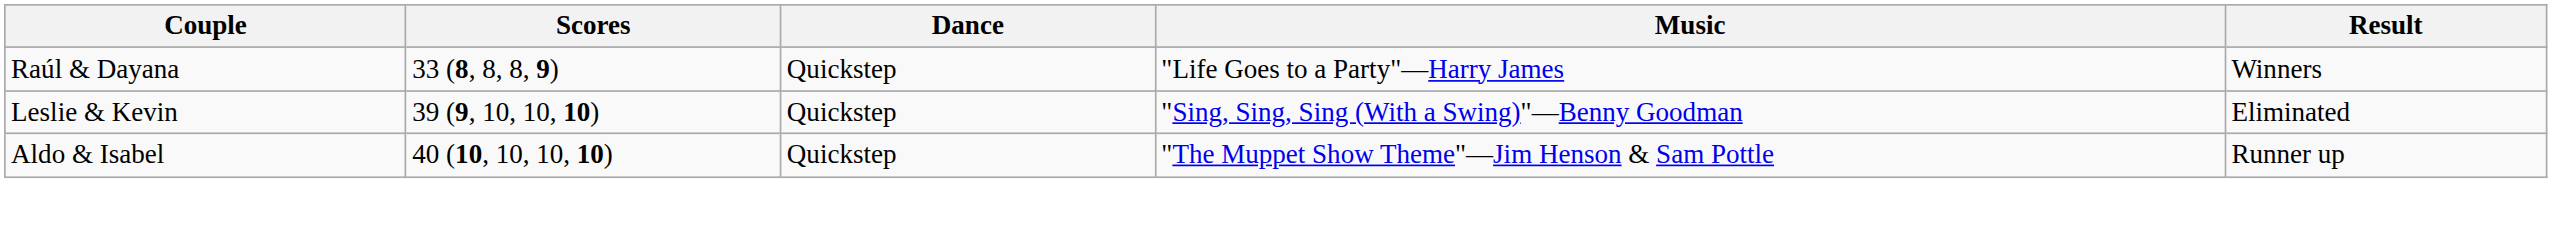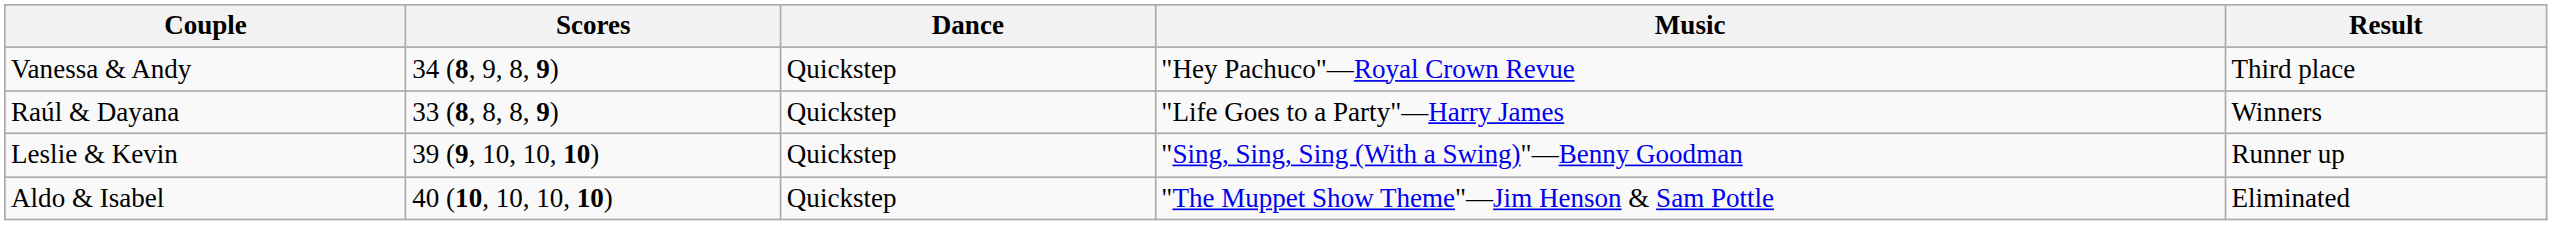+ row: Vanessa & Andy | 34 (8, 9, 8, 9) | Quickstep | "Hey Pachuco"—Royal Crown Revue | Third place
Leslie & Kevin | Result: Eliminated -> Runner up
Aldo & Isabel | Result: Runner up -> Eliminated
